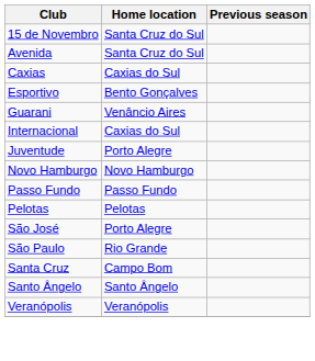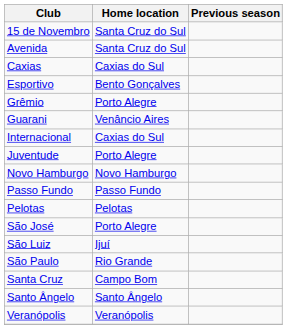+ row: Grêmio | Porto Alegre
+ row: São Luiz | Ijuí
